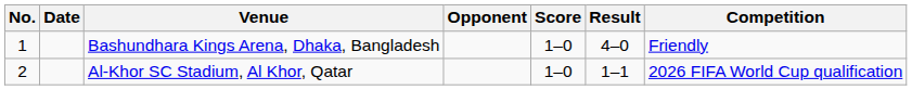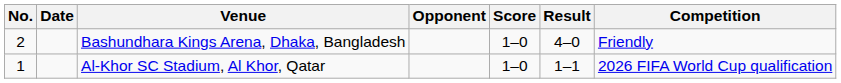Bashundhara Kings Arena, Dhaka, Bangladesh | No.: 1 -> 2
Al-Khor SC Stadium, Al Khor, Qatar | No.: 2 -> 1
